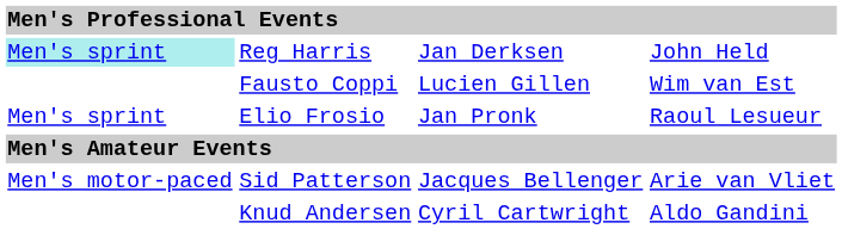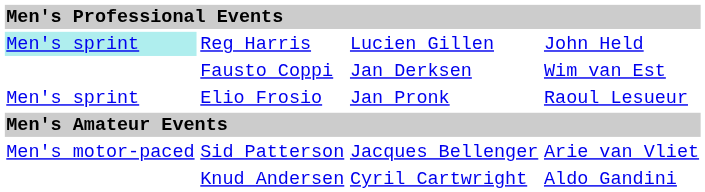Reg Harris | column 3: Jan Derksen -> Lucien Gillen
Fausto Coppi | column 3: Lucien Gillen -> Jan Derksen
